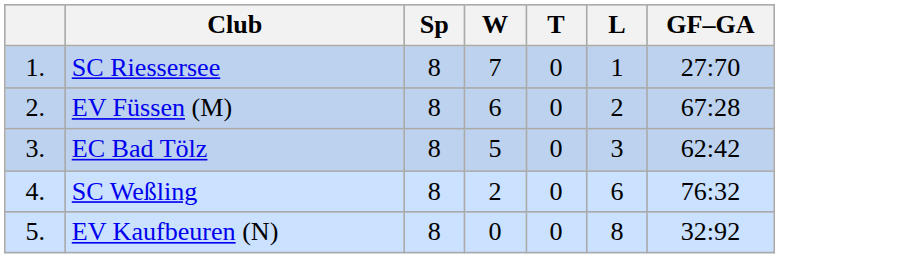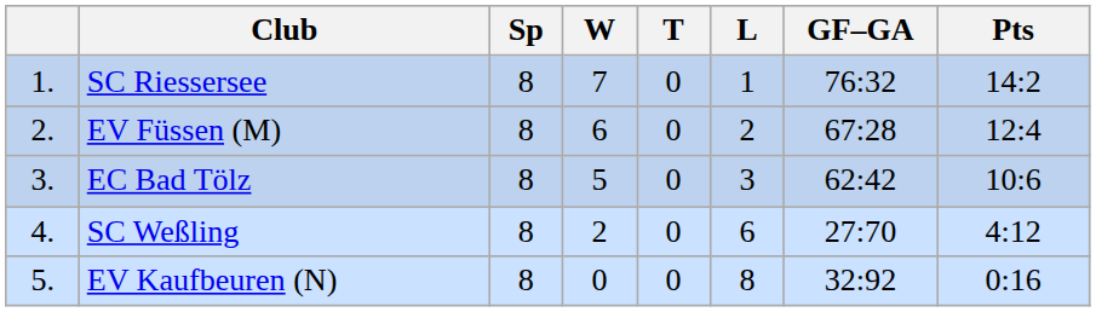+ column: Pts | 14:2 | 12:4 | 10:6 | 4:12 | 0:16
SC Riessersee | GF–GA: 27:70 -> 76:32
SC Weßling | GF–GA: 76:32 -> 27:70
